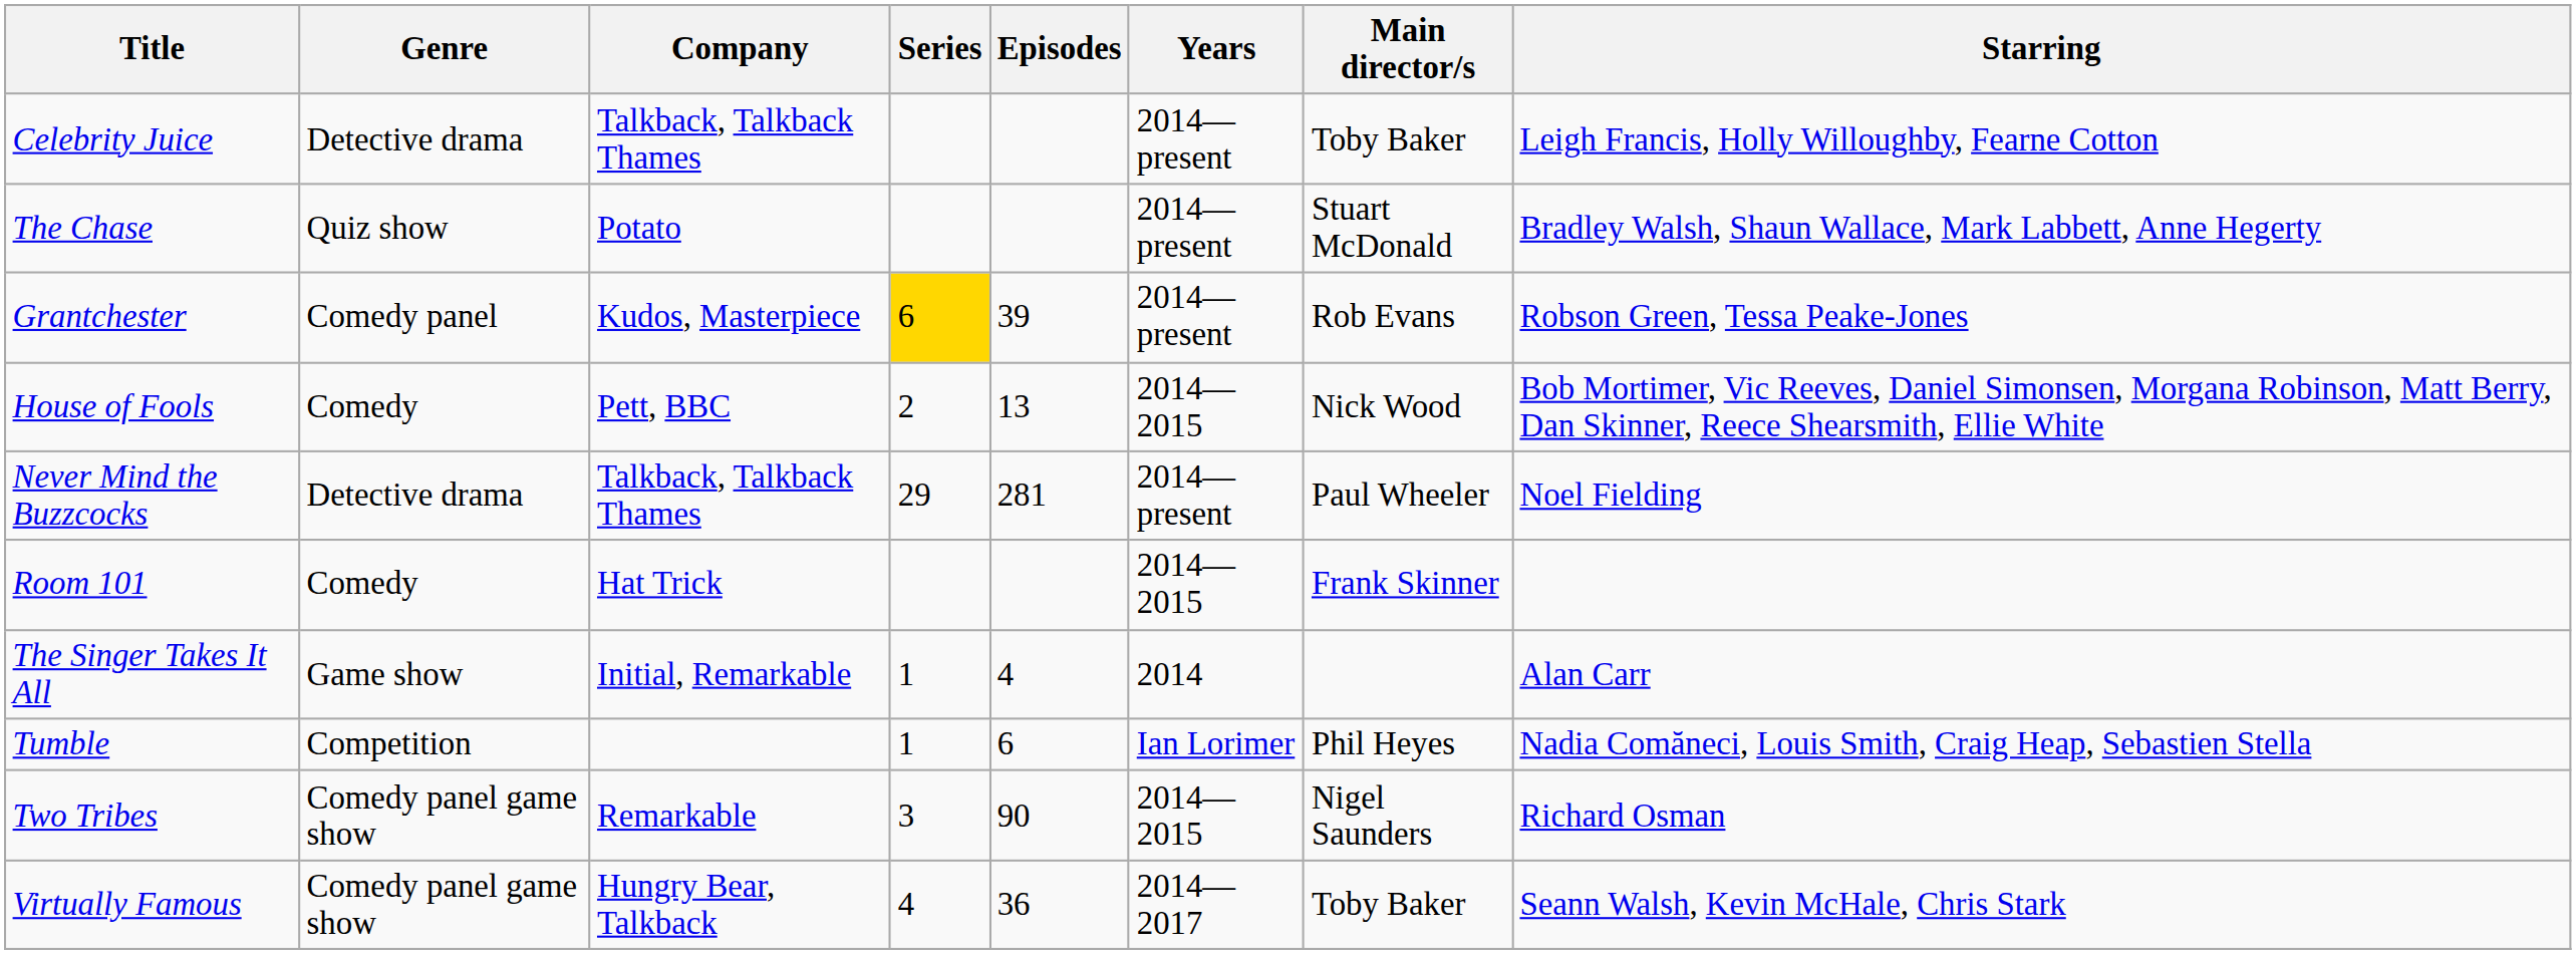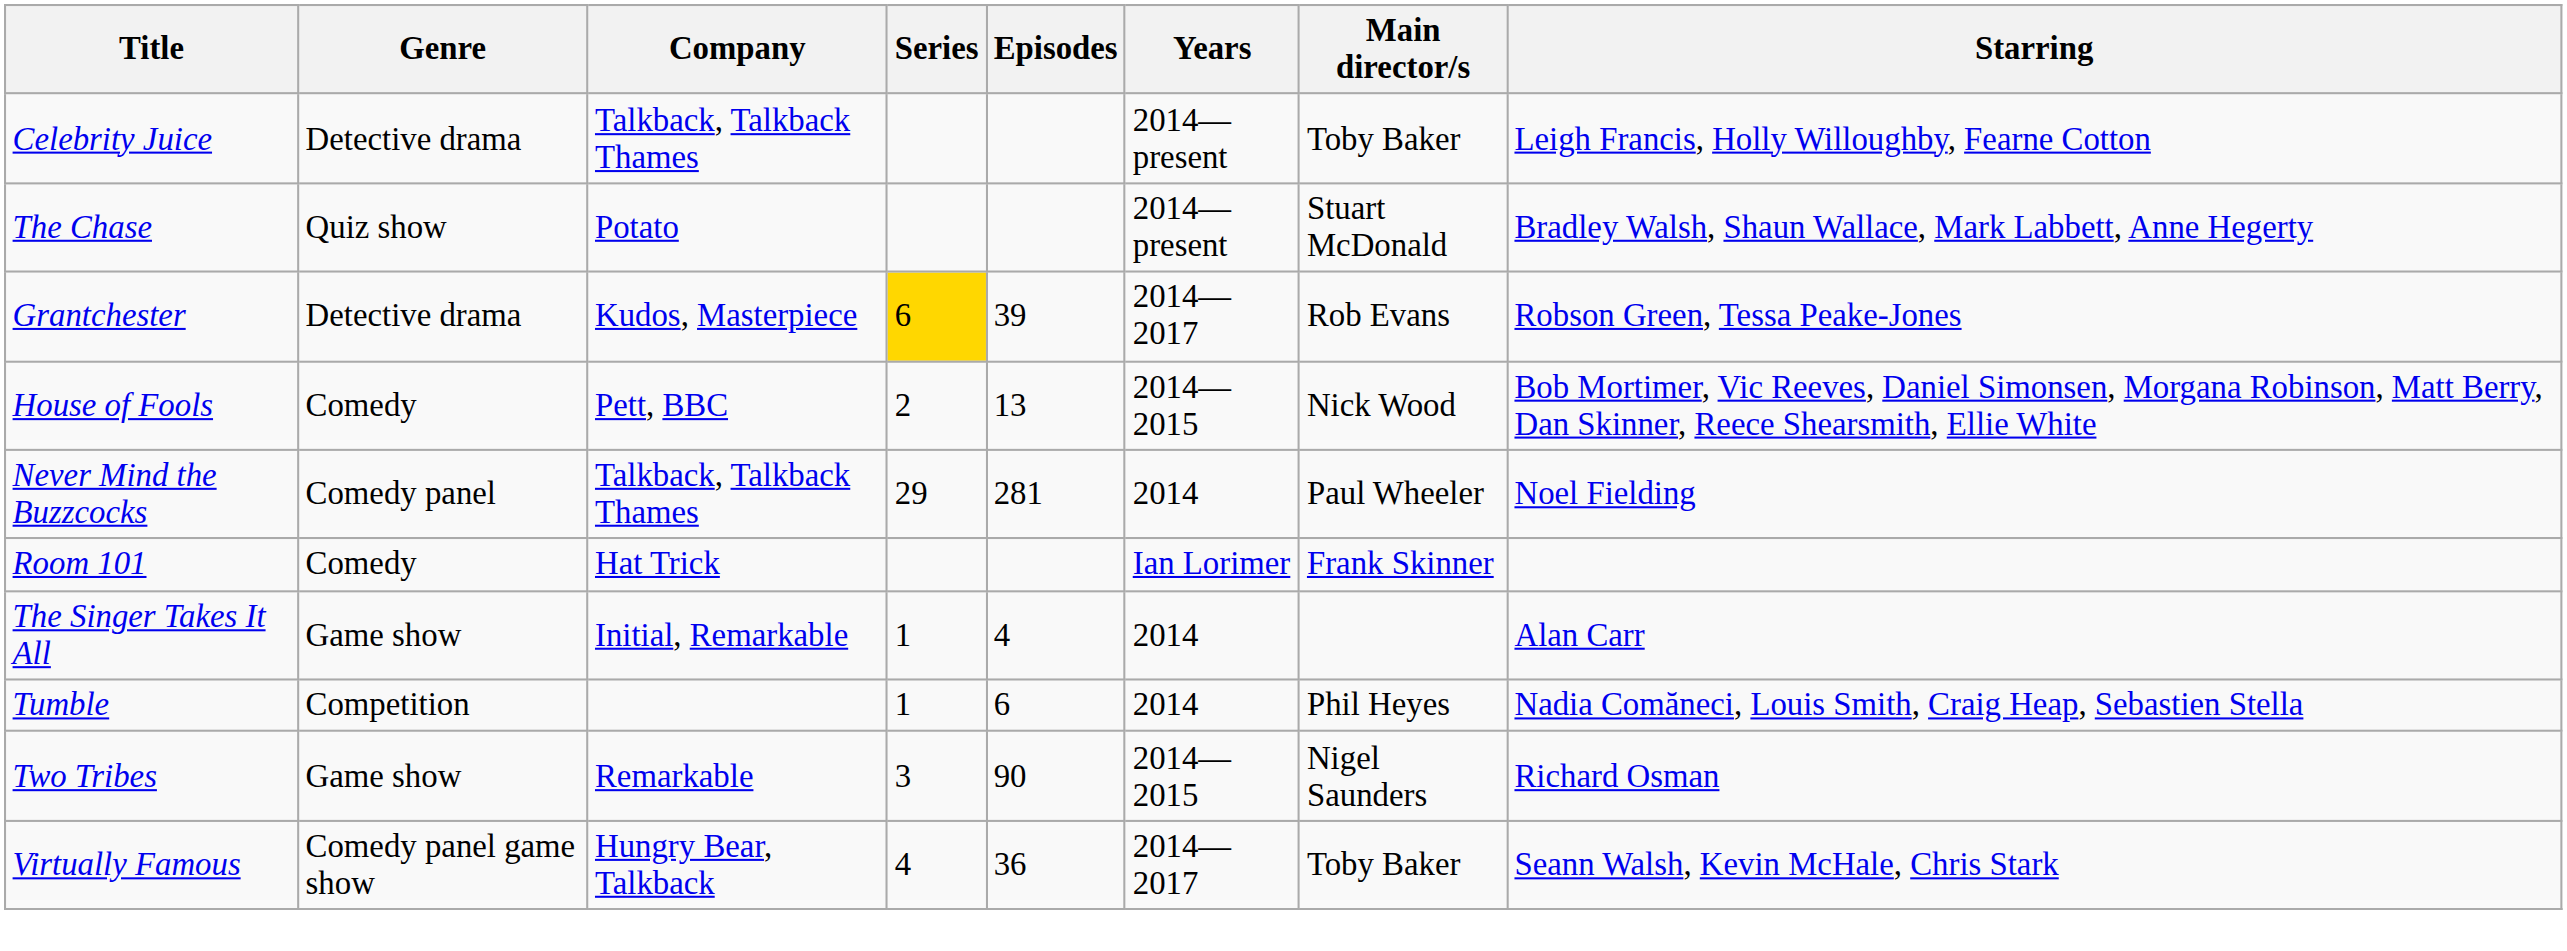Grantchester | Genre: Comedy panel -> Detective drama
Grantchester | Years: 2014—present -> 2014—2017
Never Mind the Buzzcocks | Genre: Detective drama -> Comedy panel
Never Mind the Buzzcocks | Years: 2014—present -> 2014
Room 101 | Years: 2014—2015 -> Ian Lorimer
Tumble | Years: Ian Lorimer -> 2014
Two Tribes | Genre: Comedy panel game show -> Game show
